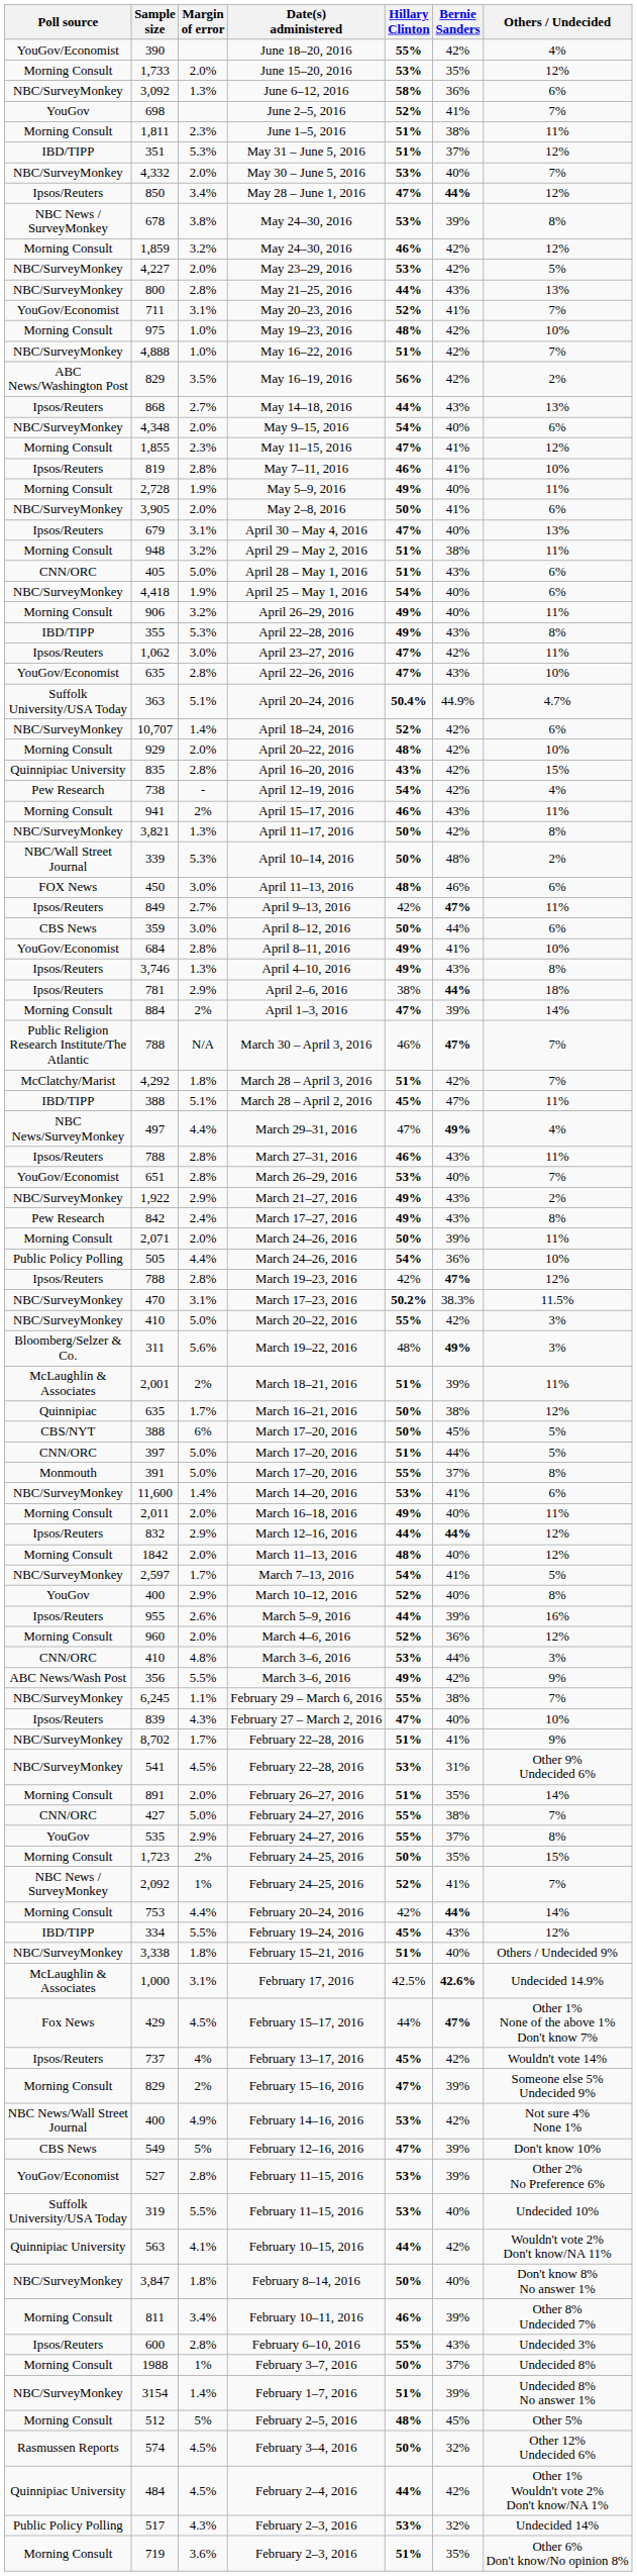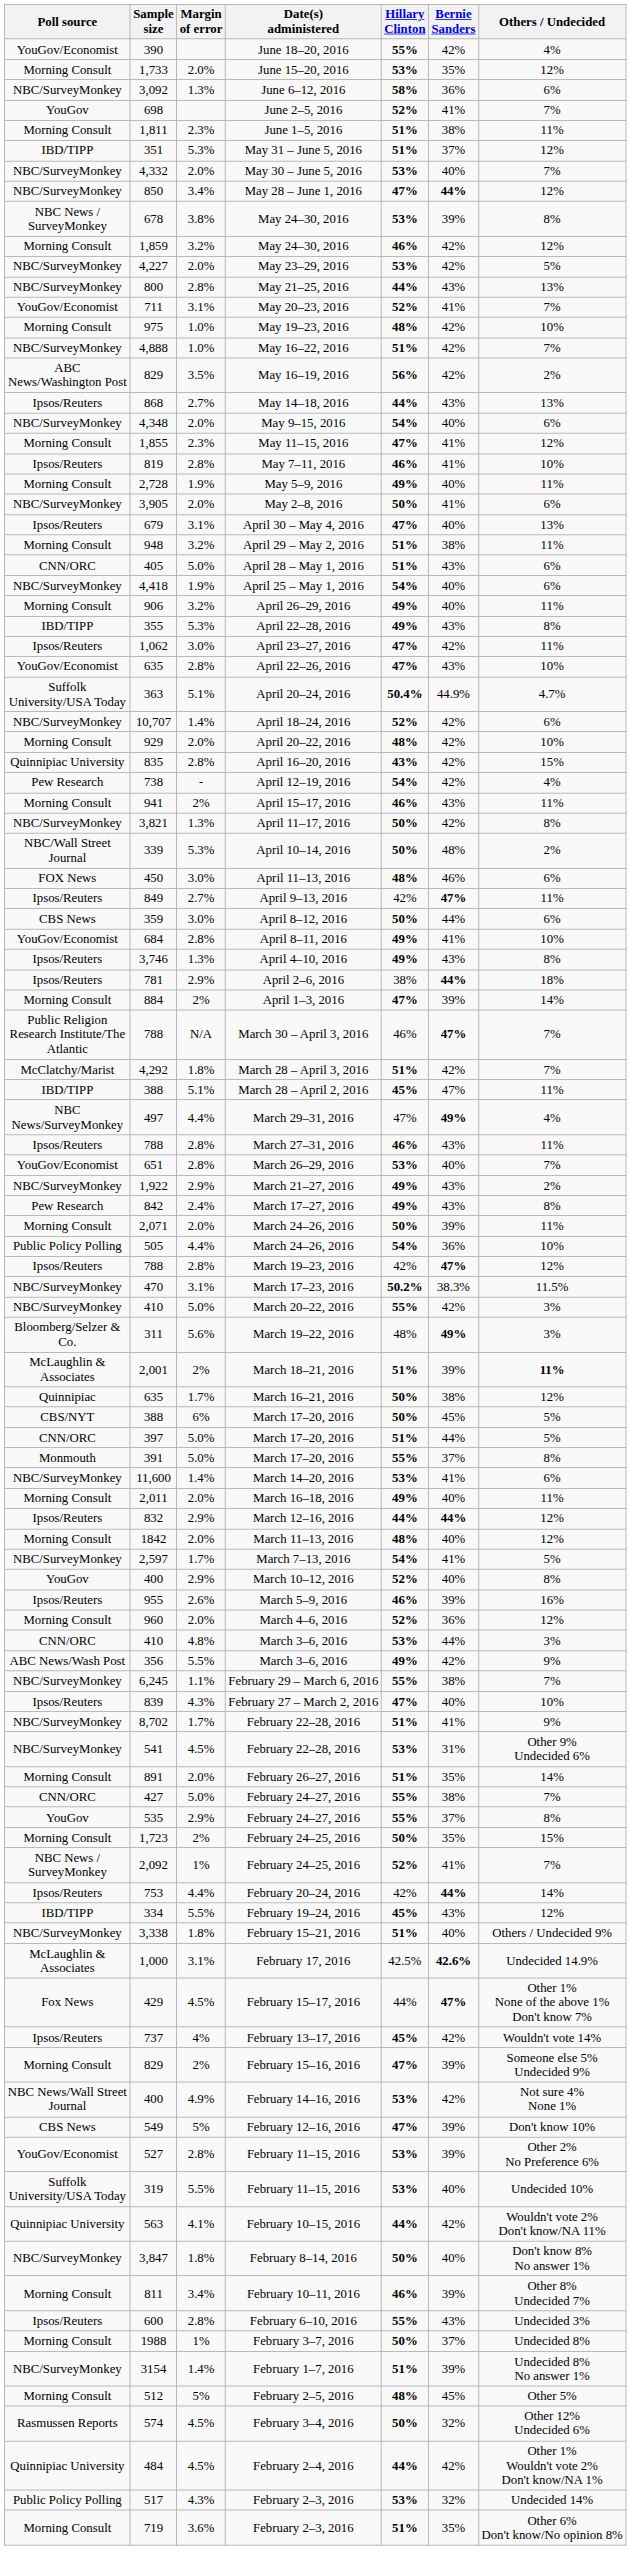May 28 – June 1, 2016 | Poll source: Ipsos/Reuters -> NBC/SurveyMonkey
March 18–21, 2016 | Others / Undecided: normal -> bold
March 5–9, 2016 | Hillary Clinton: 44% -> 46%
February 20–24, 2016 | Poll source: Morning Consult -> Ipsos/Reuters
